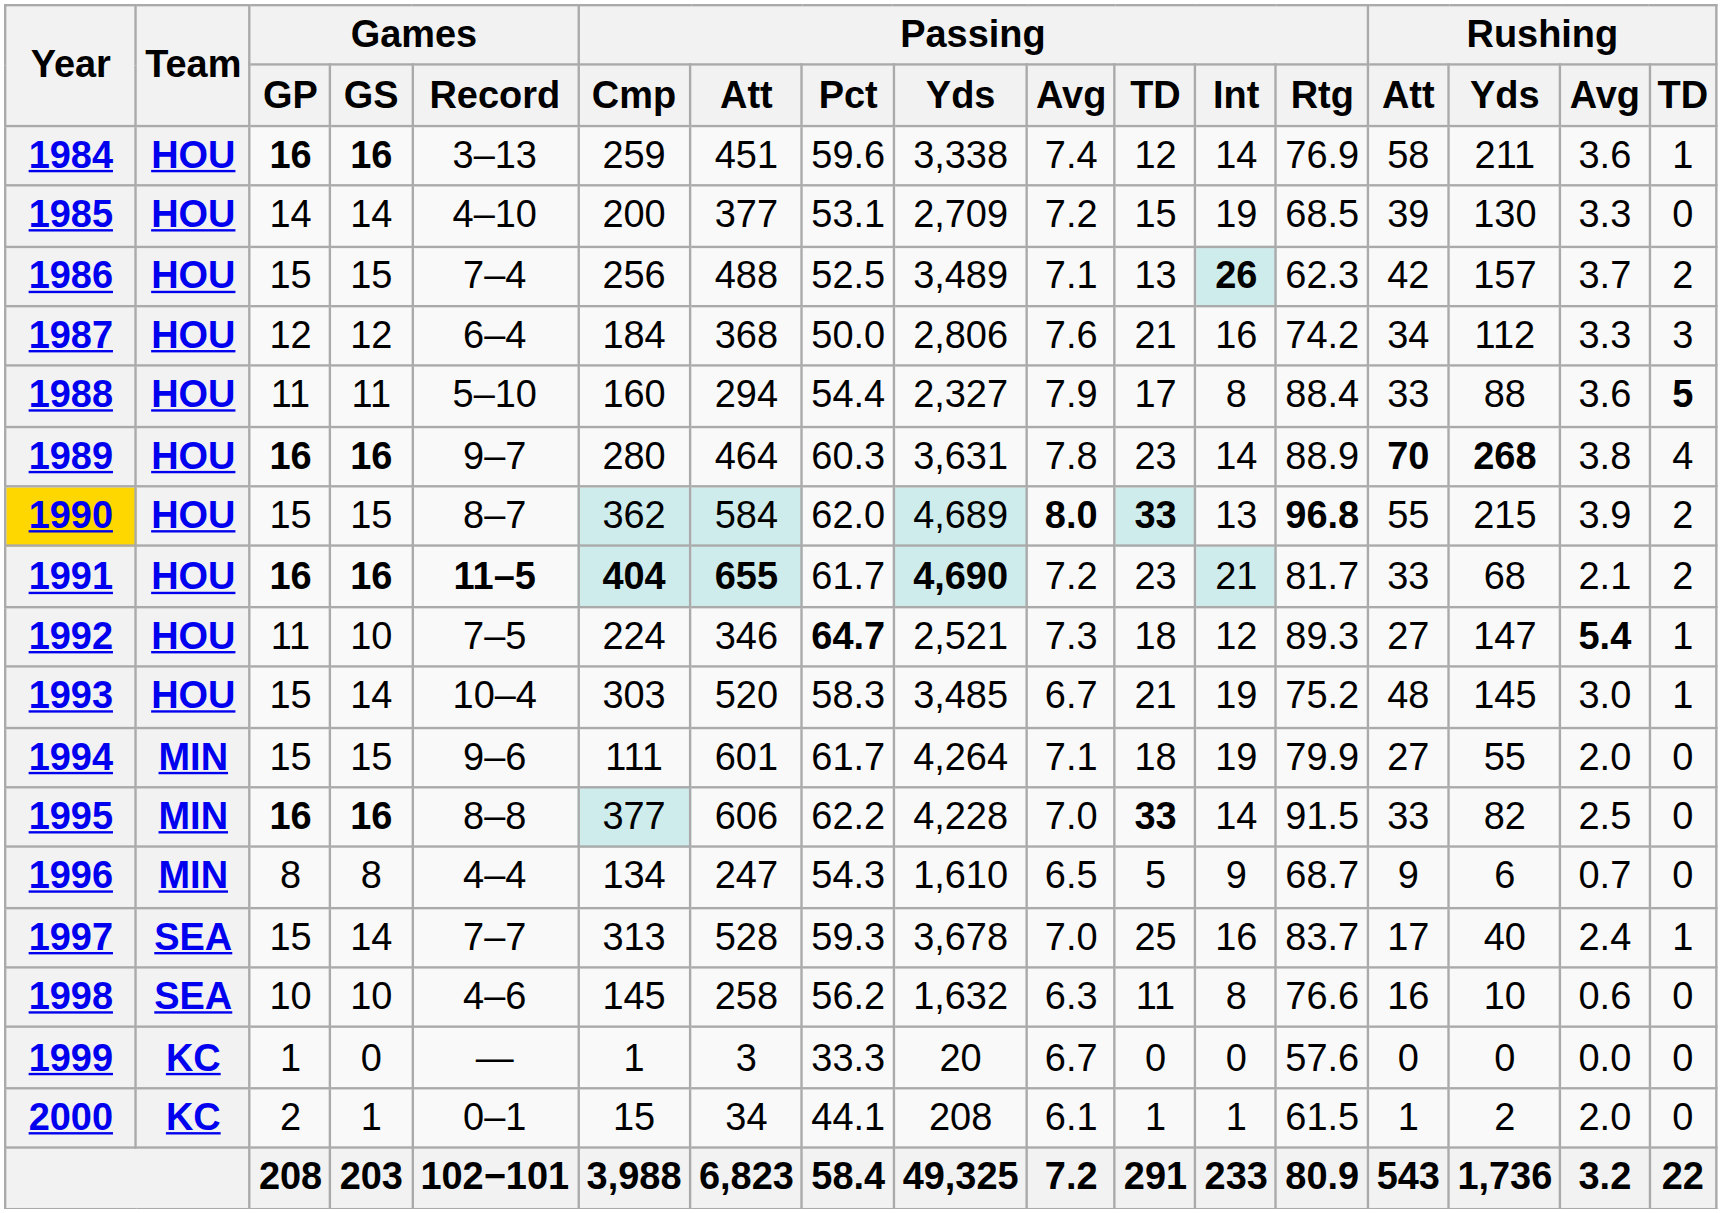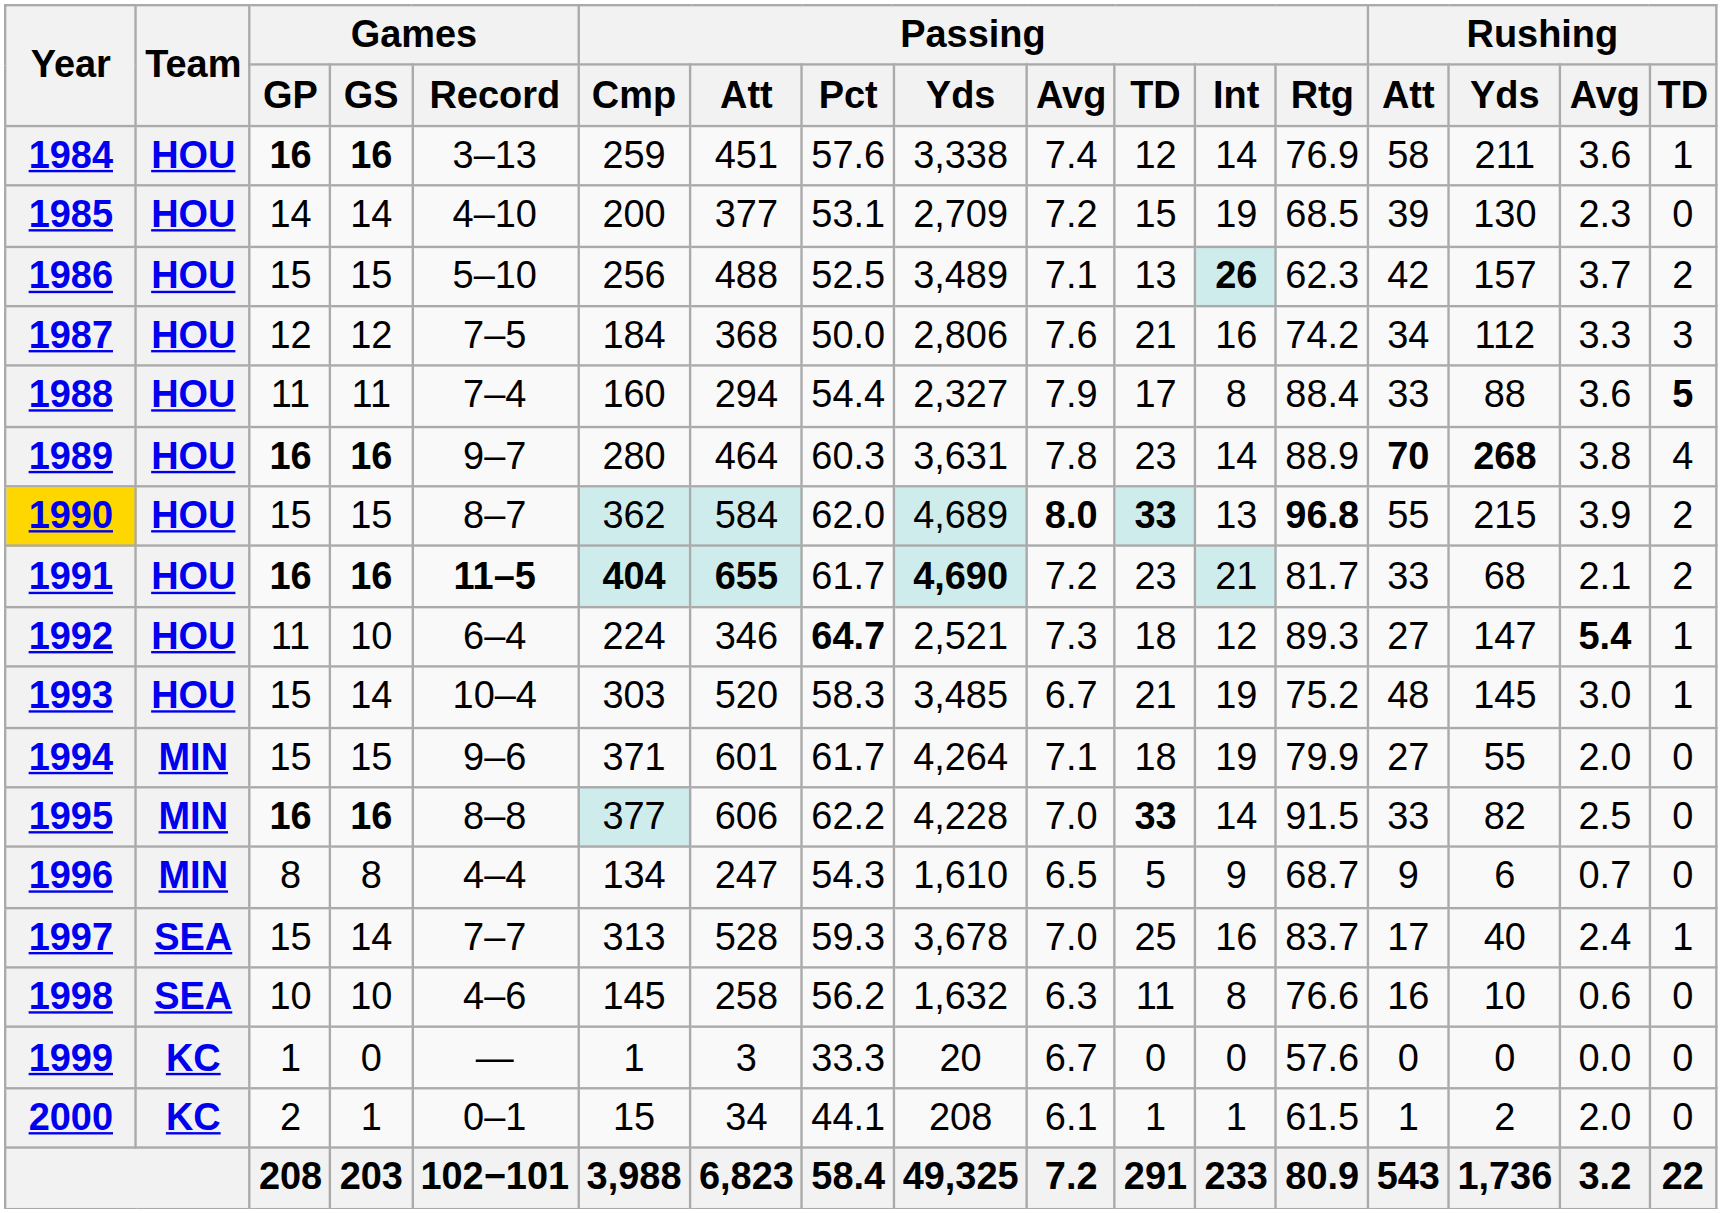1984 | Passing / Pct: 59.6 -> 57.6
1985 | Rushing / Avg: 3.3 -> 2.3
1986 | Games / Record: 7–4 -> 5–10
1987 | Games / Record: 6–4 -> 7–5
1988 | Games / Record: 5–10 -> 7–4
1992 | Games / Record: 7–5 -> 6–4
1994 | Passing / Cmp: 111 -> 371
